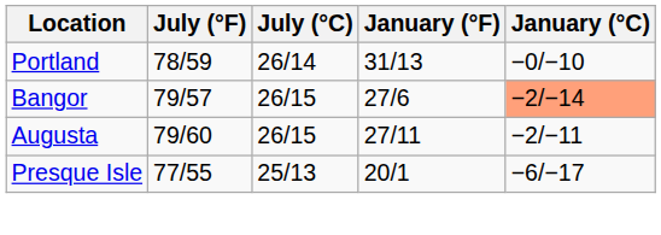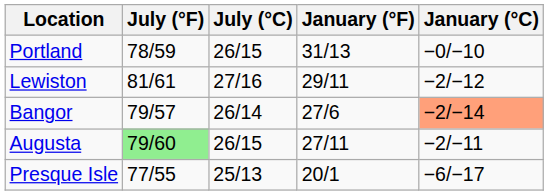Portland | July (°C): 26/14 -> 26/15
+ row: Lewiston | 81/61 | 27/16 | 29/11 | −2/−12
Bangor | July (°C): 26/15 -> 26/14
Augusta | July (°F): no background -> lightgreen background
